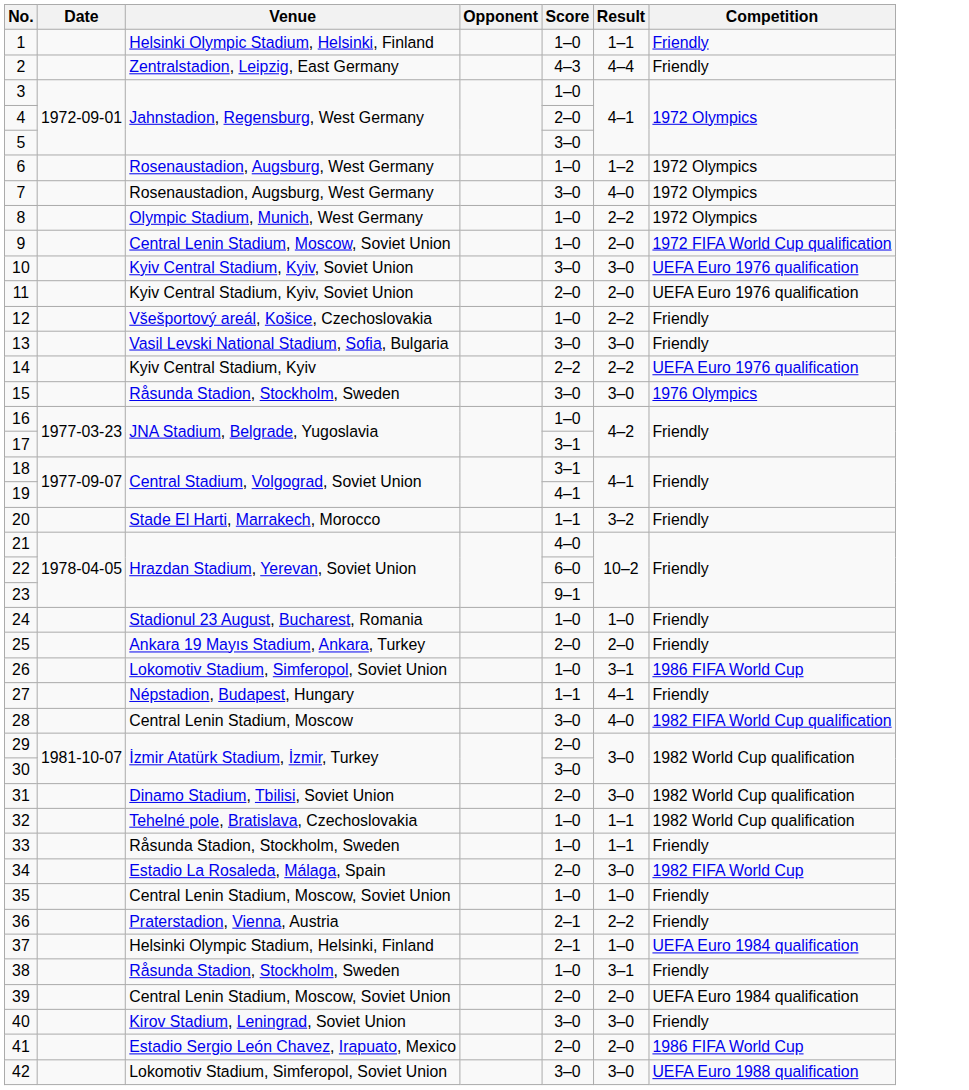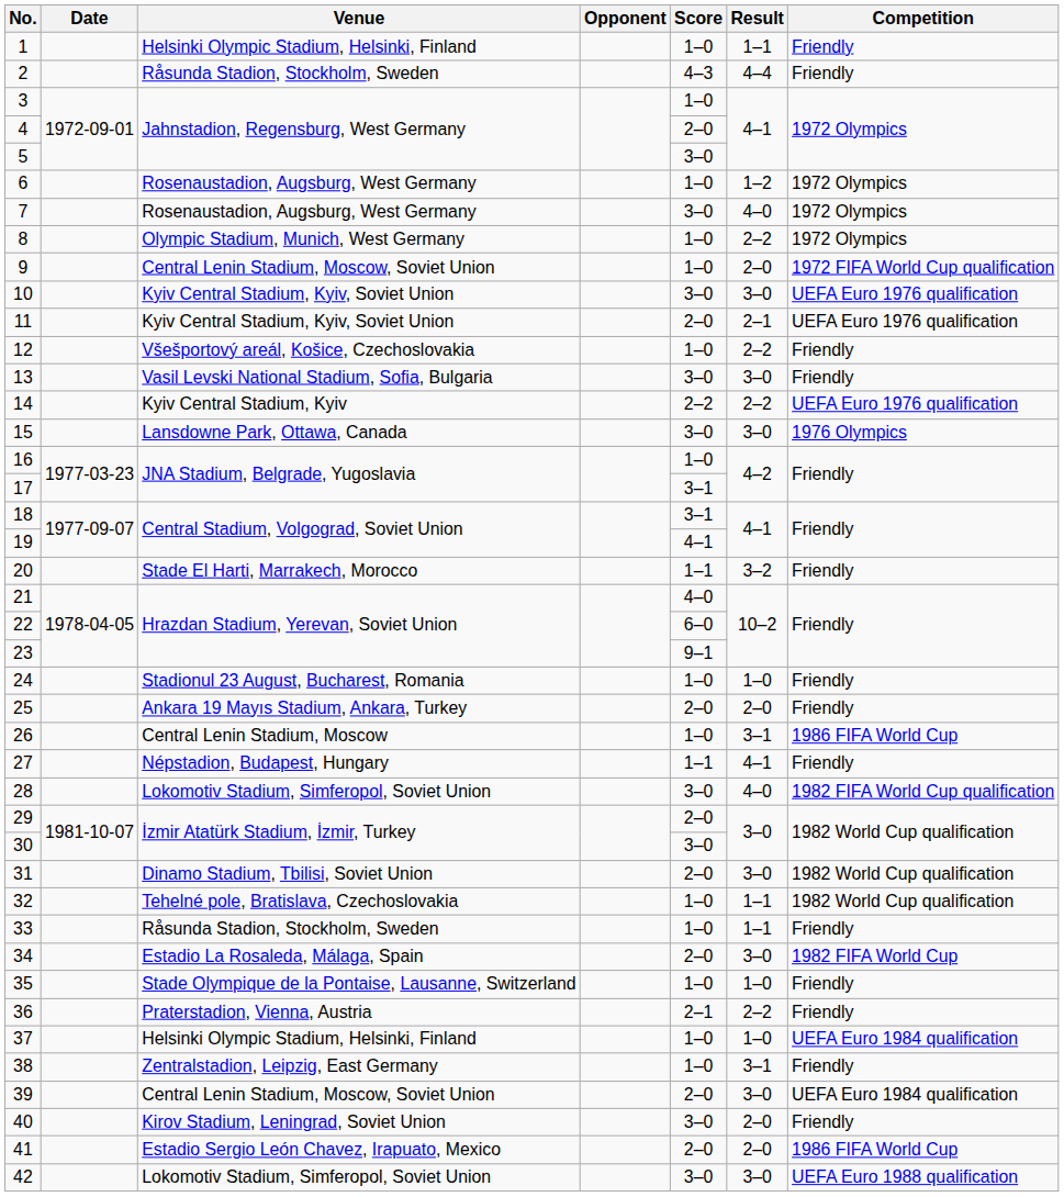2 | Venue: Zentralstadion, Leipzig, East Germany -> Råsunda Stadion, Stockholm, Sweden
11 | Result: 2–0 -> 2–1
15 | Venue: Råsunda Stadion, Stockholm, Sweden -> Lansdowne Park, Ottawa, Canada
26 | Venue: Lokomotiv Stadium, Simferopol, Soviet Union -> Central Lenin Stadium, Moscow
28 | Venue: Central Lenin Stadium, Moscow -> Lokomotiv Stadium, Simferopol, Soviet Union
35 | Venue: Central Lenin Stadium, Moscow, Soviet Union -> Stade Olympique de la Pontaise, Lausanne, Switzerland
37 | Score: 2–1 -> 1–0
38 | Venue: Råsunda Stadion, Stockholm, Sweden -> Zentralstadion, Leipzig, East Germany
39 | Result: 2–0 -> 3–0
40 | Result: 3–0 -> 2–0
